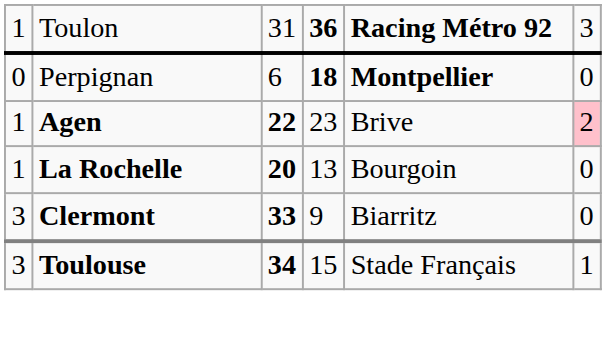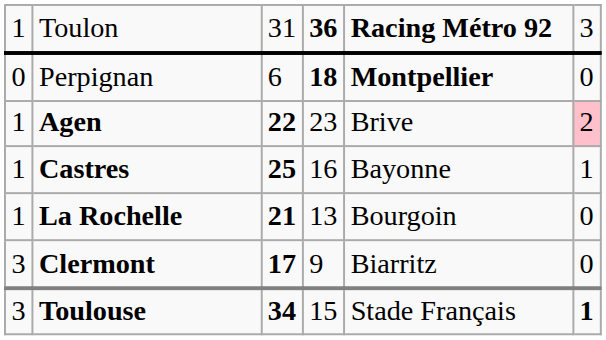+ row: 1 | Castres | 25 | 16 | Bayonne | 1
La Rochelle | column 3: 20 -> 21
Clermont | column 3: 33 -> 17
Toulouse | column 6: normal -> bold
